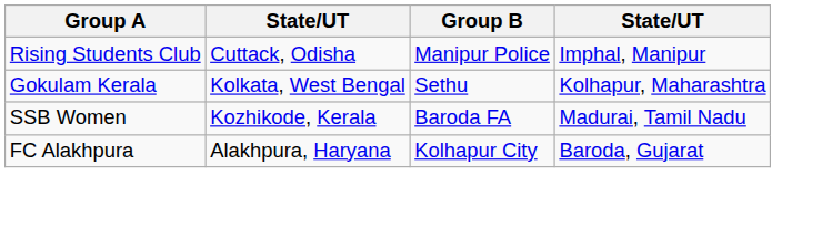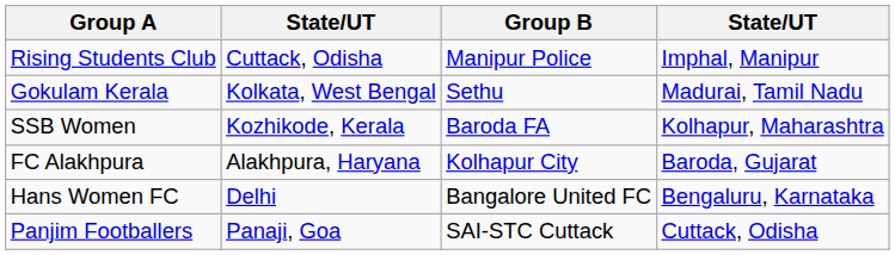Gokulam Kerala | column 4: Kolhapur, Maharashtra -> Madurai, Tamil Nadu
SSB Women | column 4: Madurai, Tamil Nadu -> Kolhapur, Maharashtra
+ row: Hans Women FC | Delhi | Bangalore United FC | Bengaluru, Karnataka
+ row: Panjim Footballers | Panaji, Goa | SAI-STC Cuttack | Cuttack, Odisha
